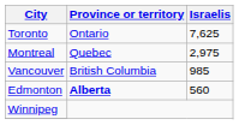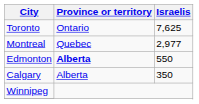Montreal | Israelis: 2,975 -> 2,977
- row: Vancouver | British Columbia | 985
Edmonton | Israelis: 560 -> 550
+ row: Calgary | Alberta | 350
